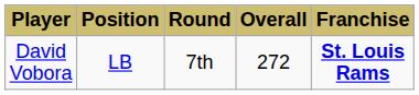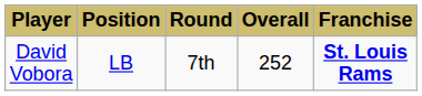David Vobora | Overall: 272 -> 252
